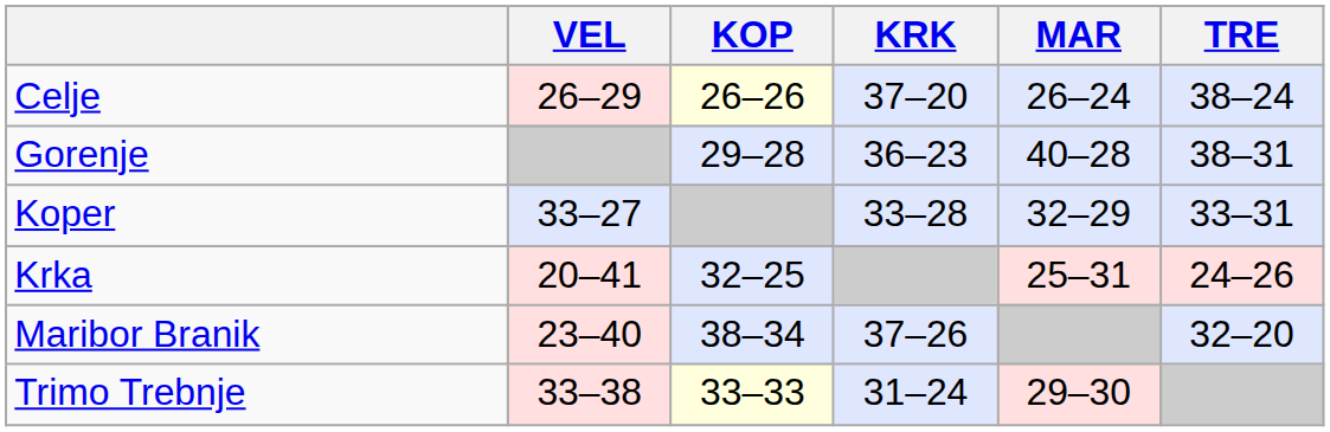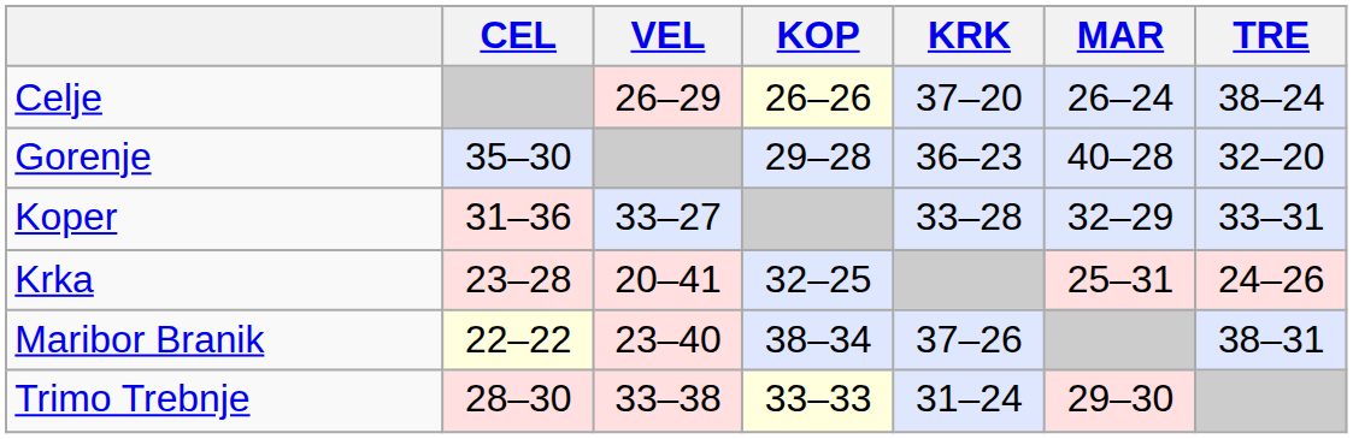+ column: CEL | 35–30 | 31–36 | 23–28 | 22–22 | 28–30
Gorenje | TRE: 38–31 -> 32–20
Maribor Branik | TRE: 32–20 -> 38–31
